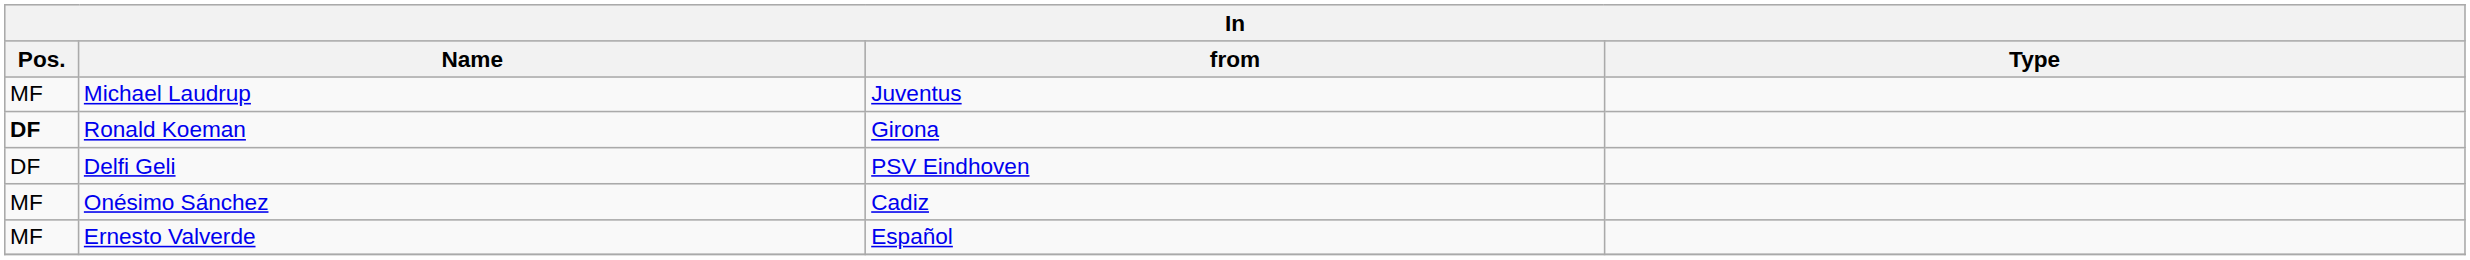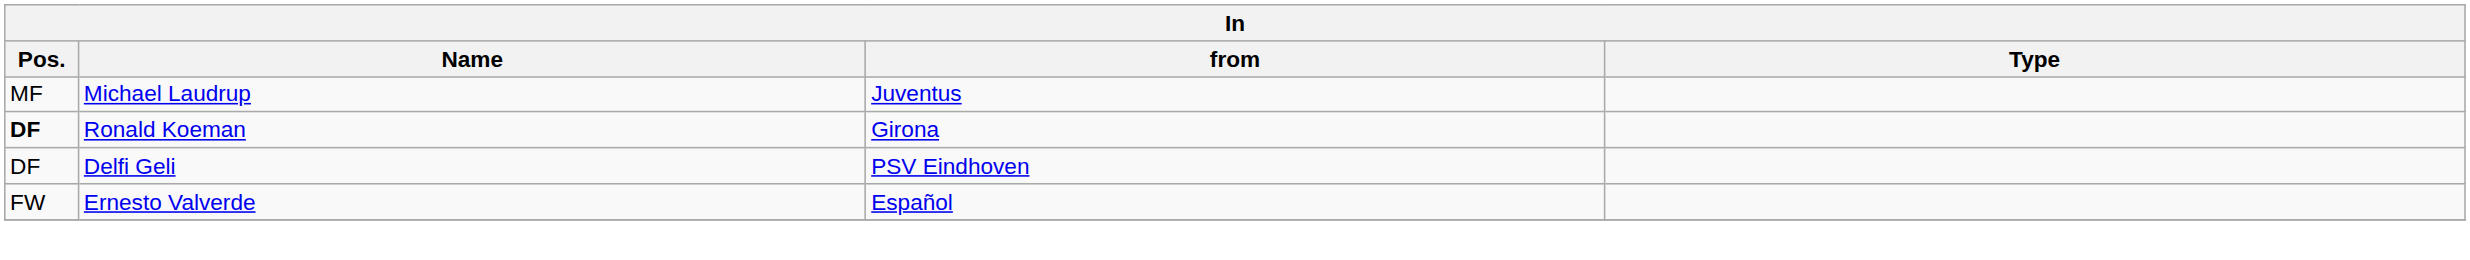- row: MF | Onésimo Sánchez | Cadiz
Ernesto Valverde | Pos.: MF -> FW
